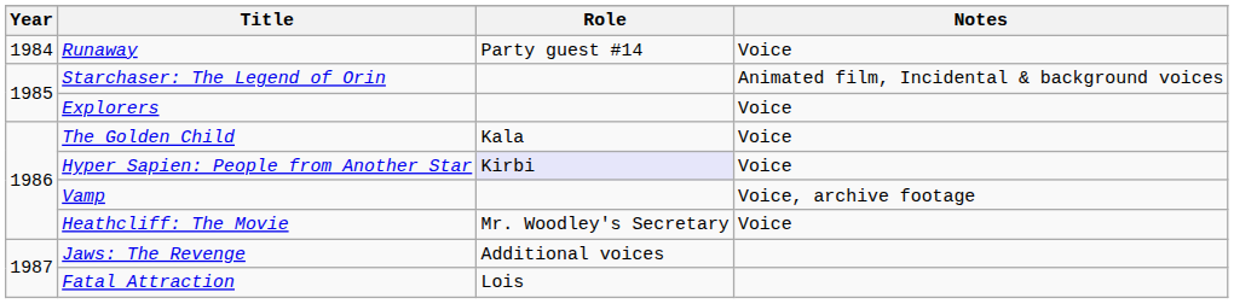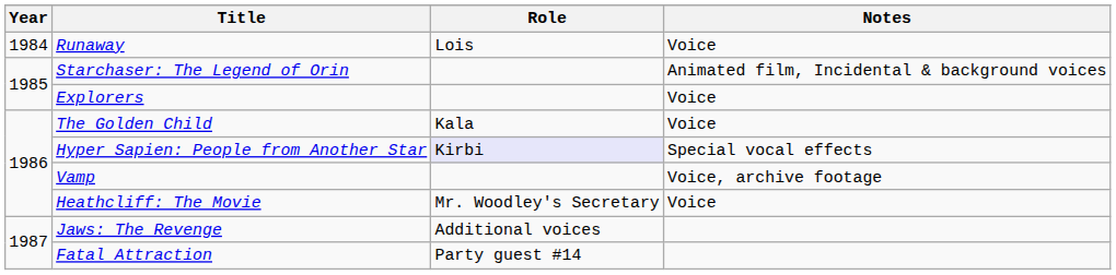Runaway | Role: Party guest #14 -> Lois
Hyper Sapien: People from Another Star | Notes: Voice -> Special vocal effects
Fatal Attraction | Role: Lois -> Party guest #14
